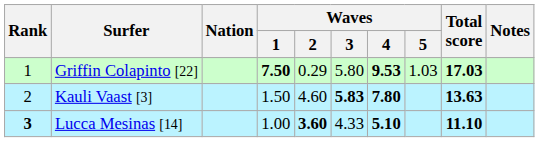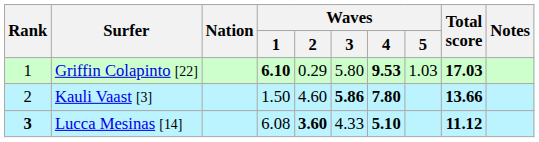Griffin Colapinto [22] | Waves / 1: 7.50 -> 6.10
Kauli Vaast [3] | Waves / 3: 5.83 -> 5.86
Kauli Vaast [3] | Total score: 13.63 -> 13.66
Lucca Mesinas [14] | Waves / 1: 1.00 -> 6.08
Lucca Mesinas [14] | Total score: 11.10 -> 11.12
